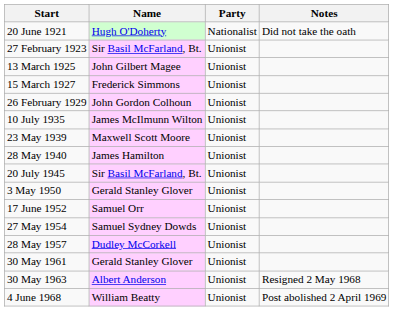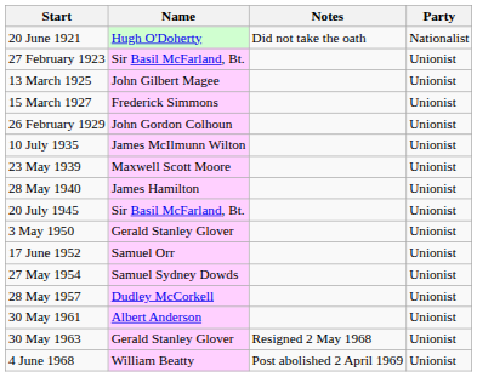columns swapped: Party <-> Notes
30 May 1961 | Name: Gerald Stanley Glover -> Albert Anderson
30 May 1963 | Name: Albert Anderson -> Gerald Stanley Glover
